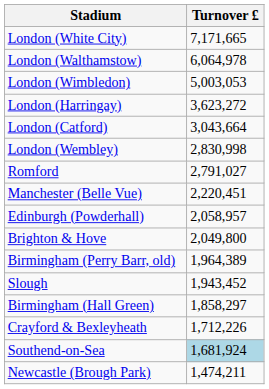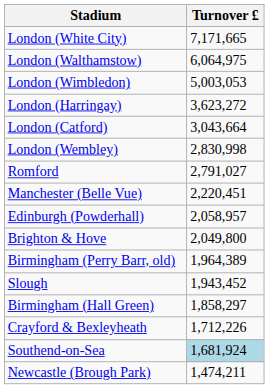London (Walthamstow) | Turnover £: 6,064,978 -> 6,064,975
